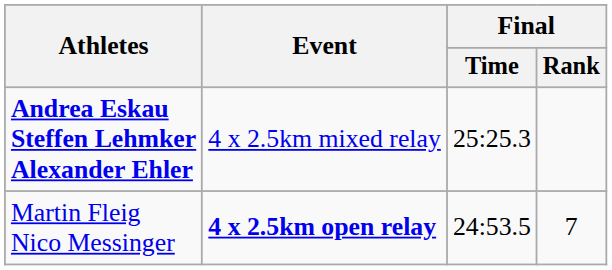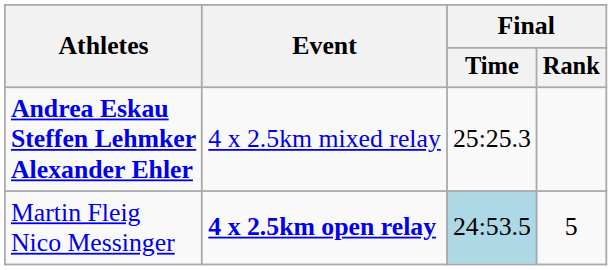Martin Fleig Nico Messinger | Final / Time: no background -> lightblue background
Martin Fleig Nico Messinger | Final / Rank: 7 -> 5
